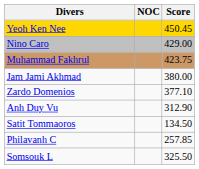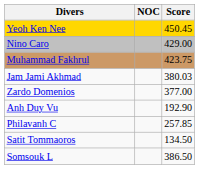Jam Jami Akhmad | Score: 380.00 -> 380.03
Zardo Domenios | Score: 377.10 -> 377.00
Anh Duy Vu | Score: 312.90 -> 192.90
rows swapped: Philavanh C <-> Satit Tommaoros
Somsouk L | Score: 325.50 -> 386.50
